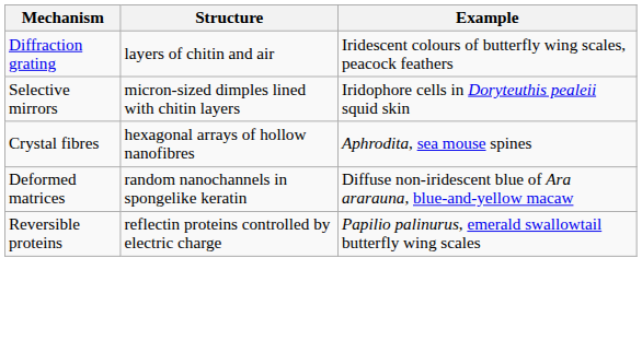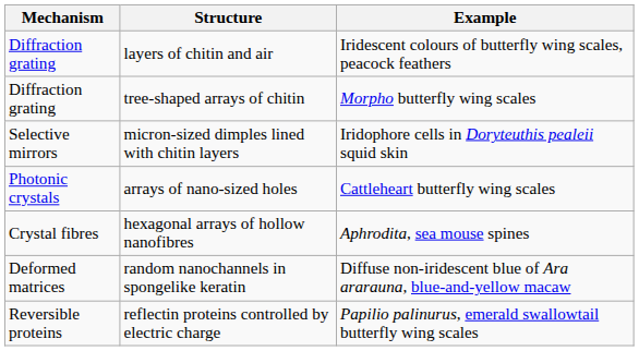+ row: Diffraction grating | tree-shaped arrays of chitin | Morpho butterfly wing scales
+ row: Photonic crystals | arrays of nano-sized holes | Cattleheart butterfly wing scales
